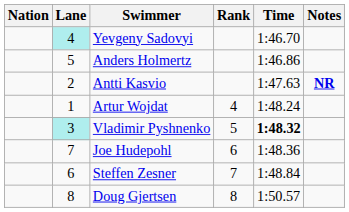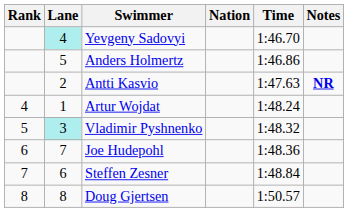columns swapped: Rank <-> Nation
Vladimir Pyshnenko | Time: bold -> normal
